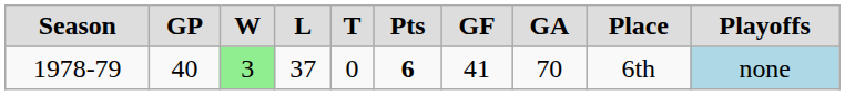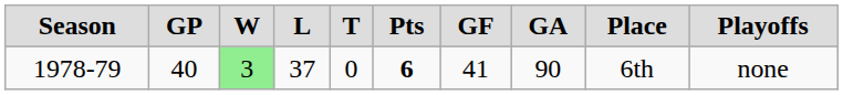1978-79 | column 8: 70 -> 90
1978-79 | column 10: lightblue background -> no background
